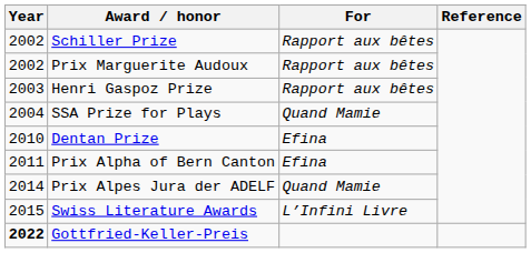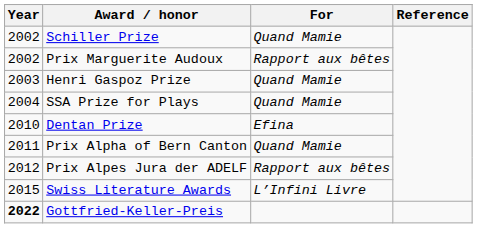Schiller Prize | For: Rapport aux bêtes -> Quand Mamie
Henri Gaspoz Prize | For: Rapport aux bêtes -> Quand Mamie
Prix Alpha of Bern Canton | For: Efina -> Quand Mamie
Prix Alpes Jura der ADELF | Year: 2014 -> 2012
Prix Alpes Jura der ADELF | For: Quand Mamie -> Rapport aux bêtes
